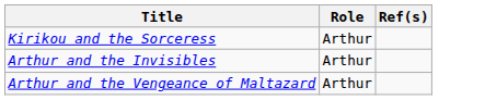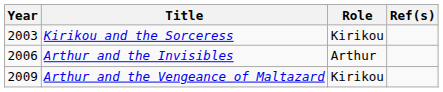+ column: Year | 2003 | 2006 | 2009
Kirikou and the Sorceress | Role: Arthur -> Kirikou
Arthur and the Vengeance of Maltazard | Role: Arthur -> Kirikou
